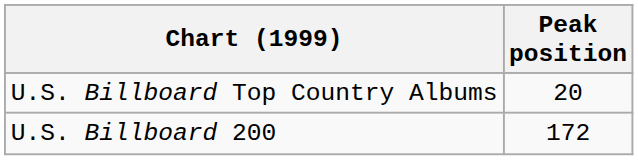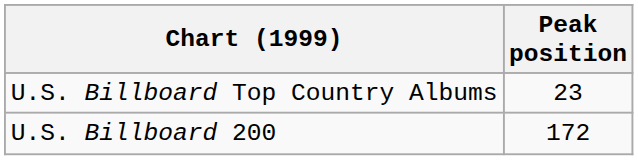U.S. Billboard Top Country Albums | Peak position: 20 -> 23
